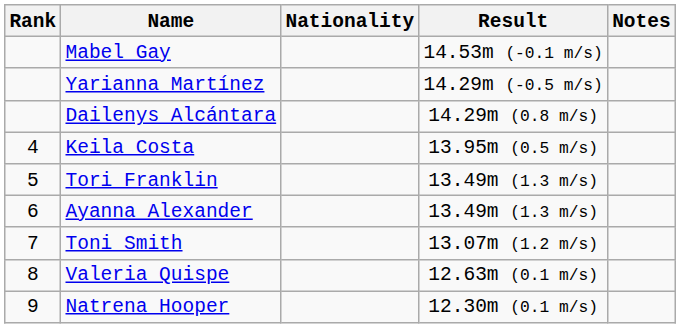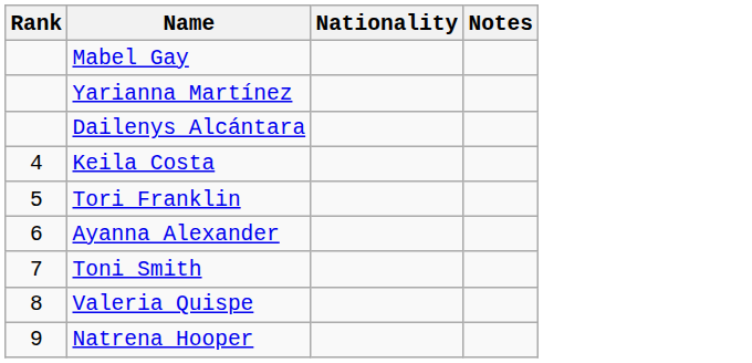- column: Result | 14.53m (-0.1 m/s) | 14.29m (-0.5 m/s) | 14.29m (0.8 m/s) | 13.95m (0.5 m/s) | 13.49m (1.3 m/s) | 13.49m (1.3 m/s) | 13.07m (1.2 m/s) | 12.63m (0.1 m/s) | 12.30m (0.1 m/s)
